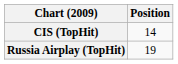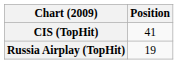CIS (TopHit) | Position: 14 -> 41
